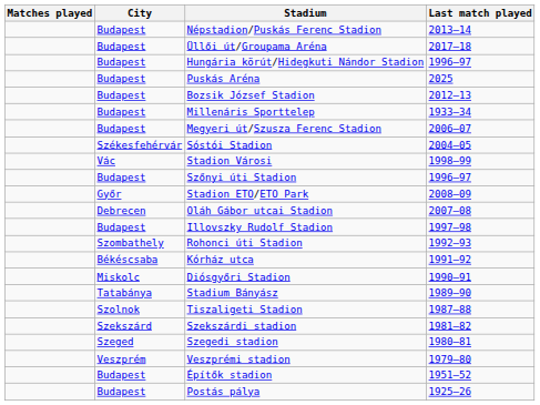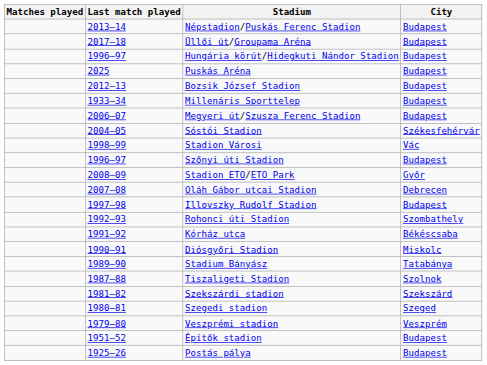columns swapped: City <-> Last match played
